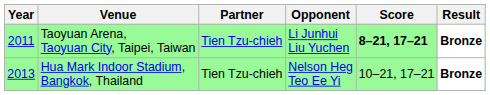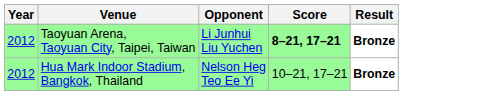- column: Partner | Tien Tzu-chieh | Tien Tzu-chieh
Taoyuan Arena, Taoyuan City, Taipei, Taiwan | Year: 2011 -> 2012
Hua Mark Indoor Stadium, Bangkok, Thailand | Year: 2013 -> 2012
